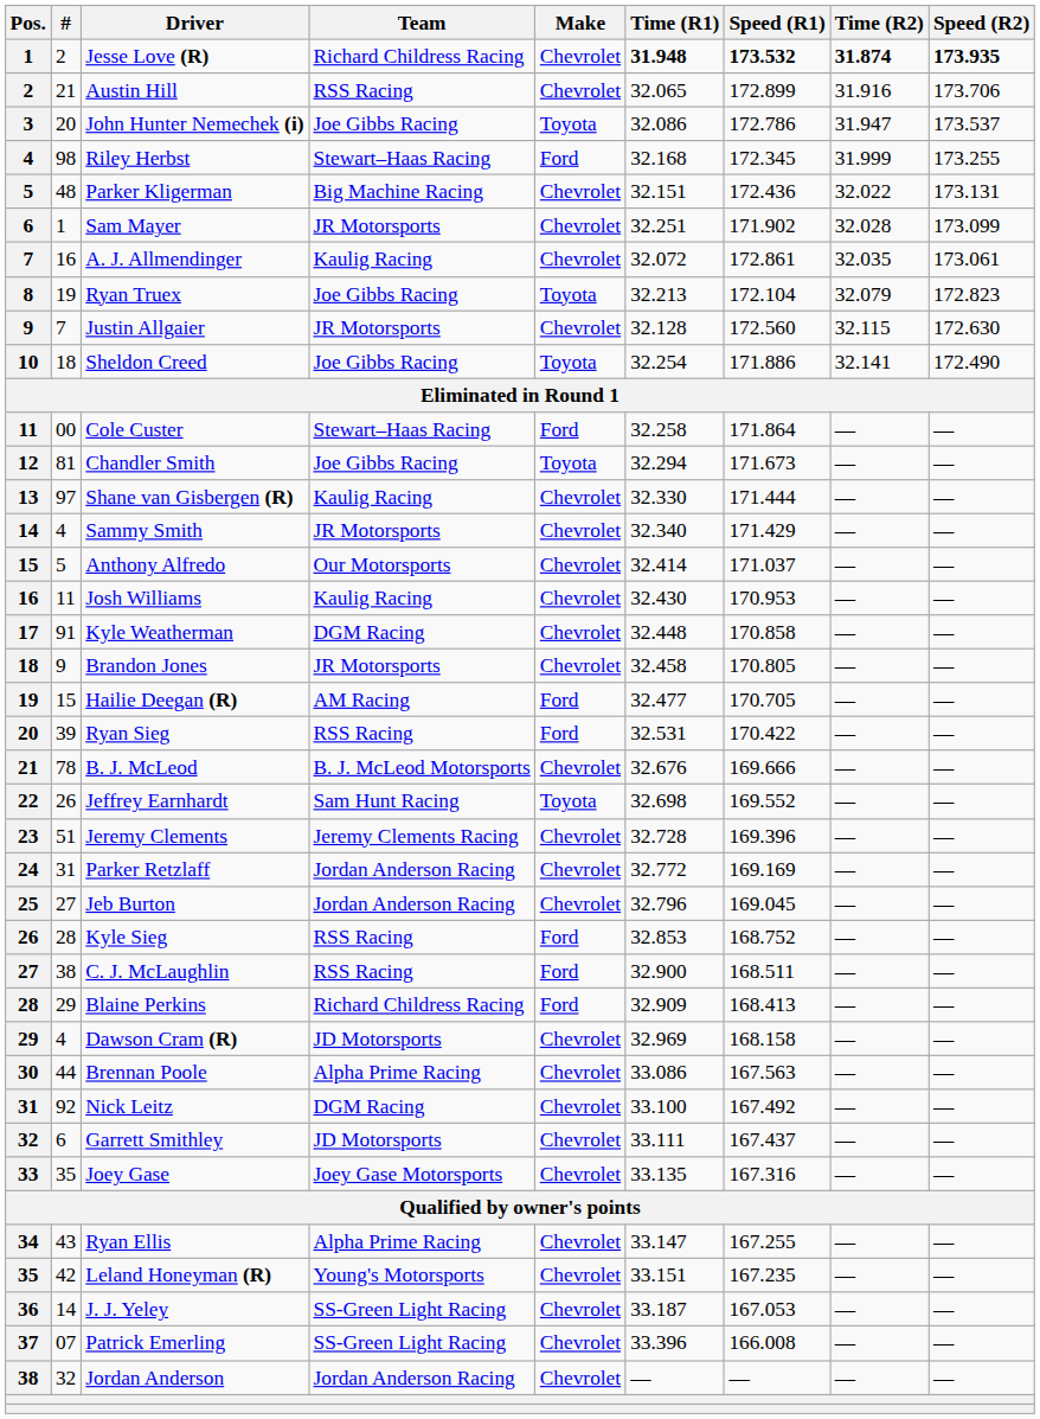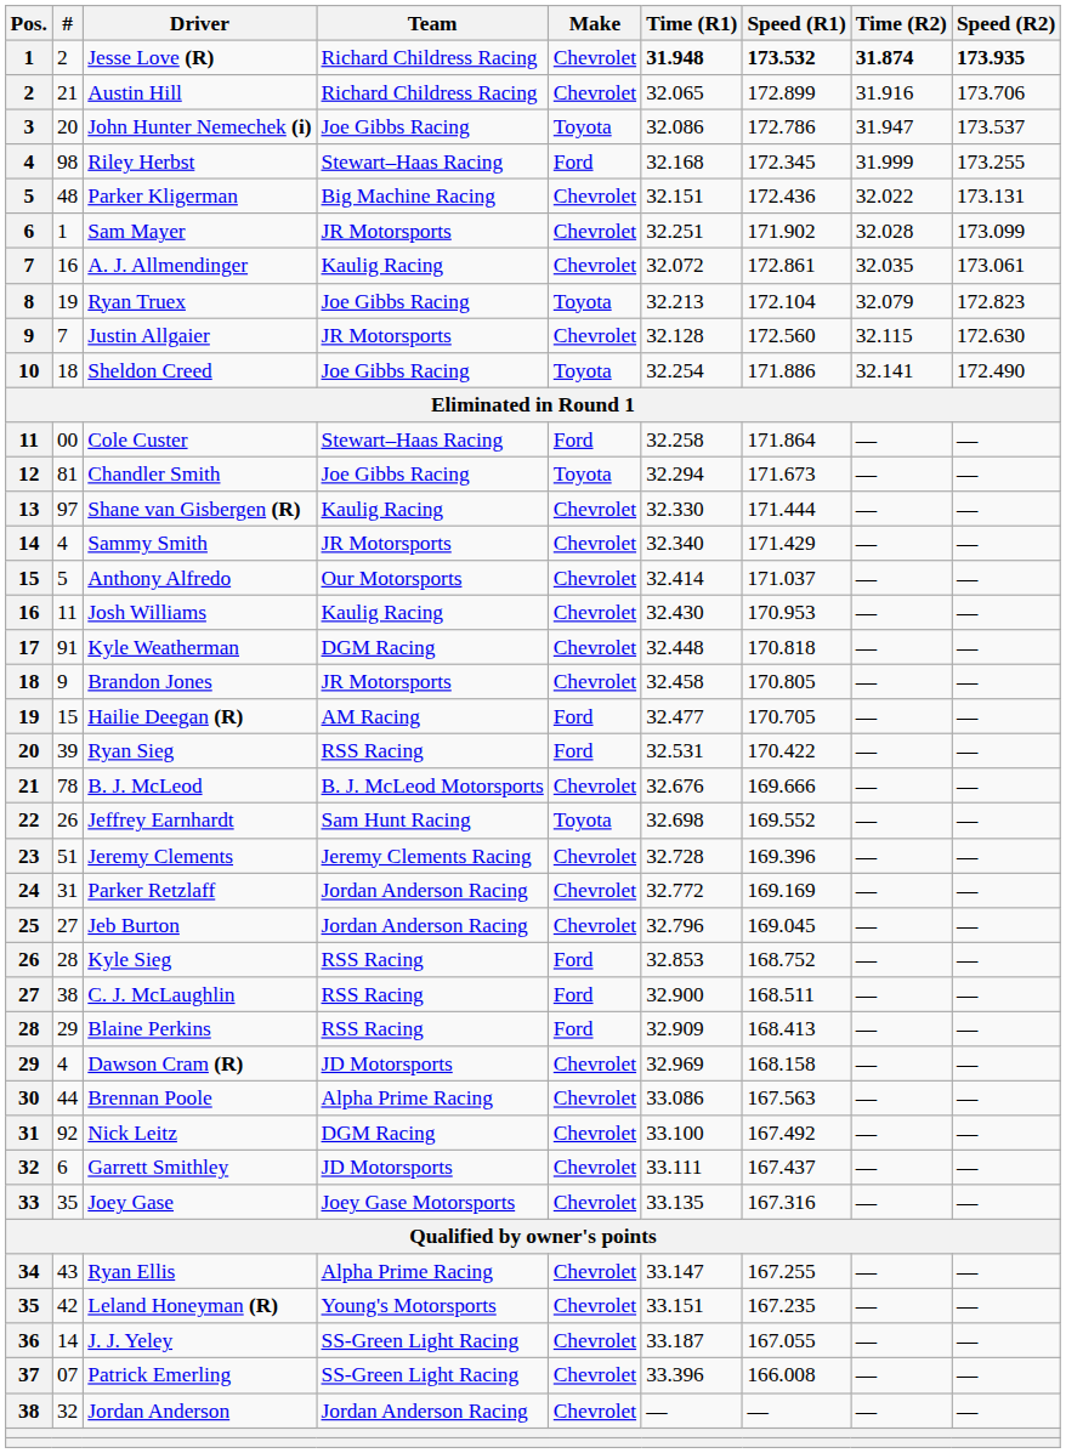Austin Hill | Team: RSS Racing -> Richard Childress Racing
Kyle Weatherman | Speed (R1): 170.858 -> 170.818
Blaine Perkins | Team: Richard Childress Racing -> RSS Racing
J. J. Yeley | Speed (R1): 167.053 -> 167.055
